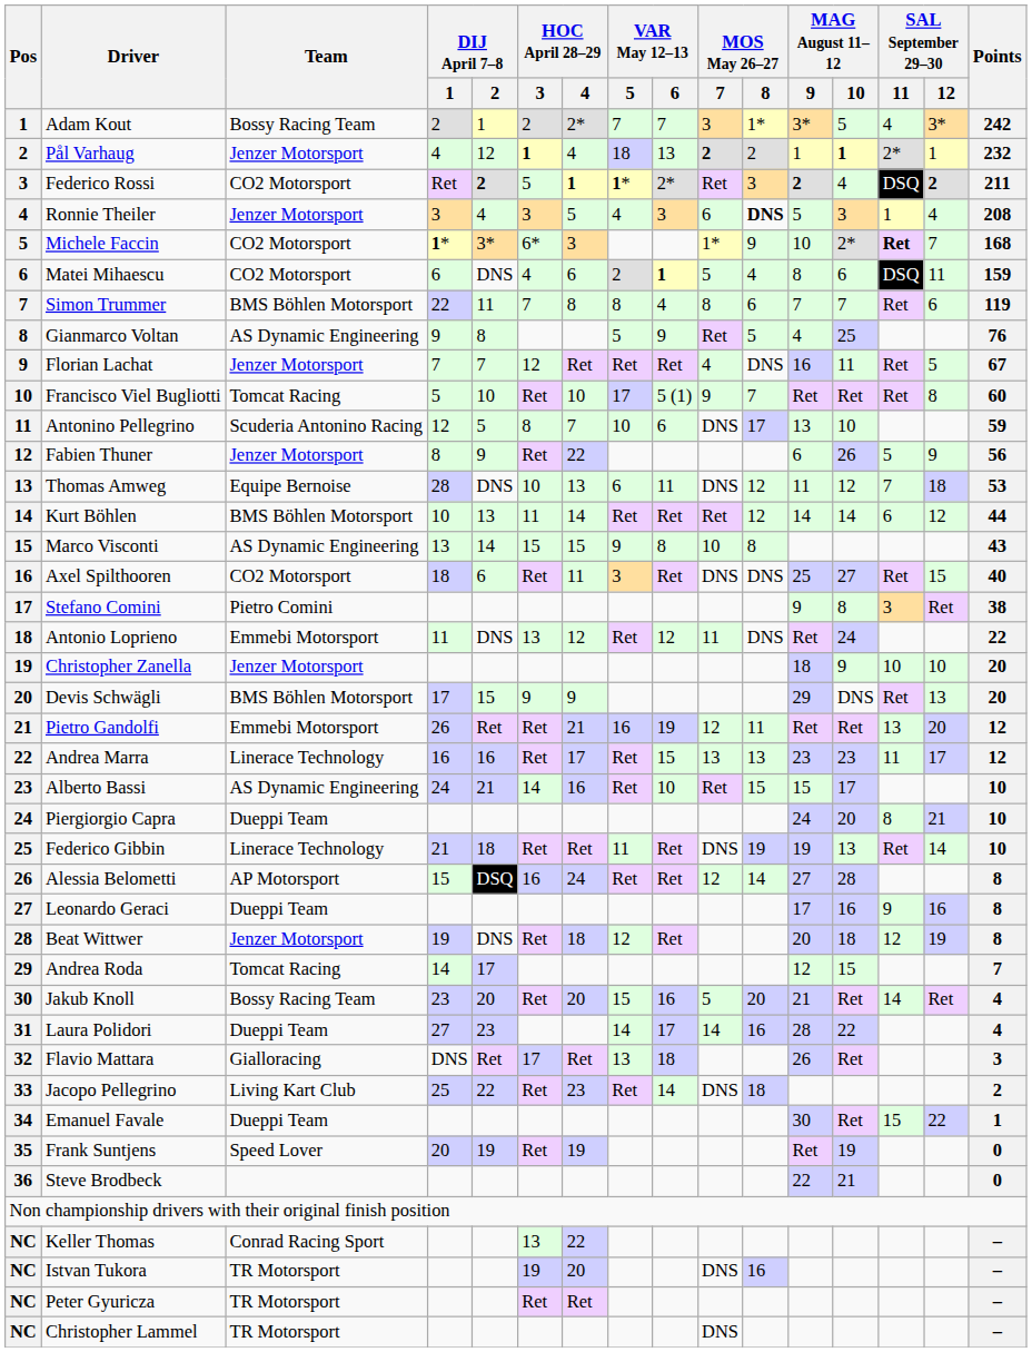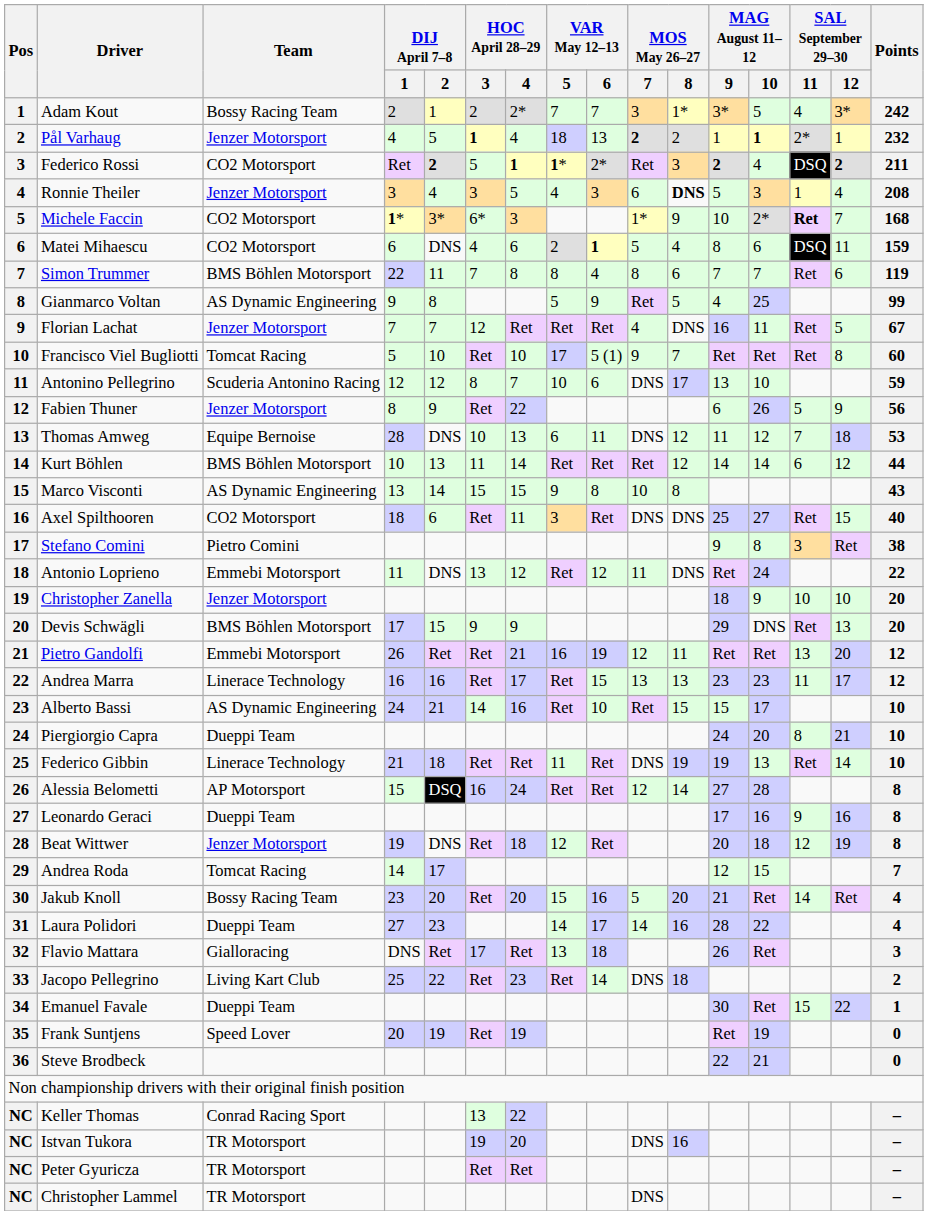Pål Varhaug | DIJ April 7–8 / 2: 12 -> 5
Gianmarco Voltan | Points: 76 -> 99
Antonino Pellegrino | DIJ April 7–8 / 2: 5 -> 12
